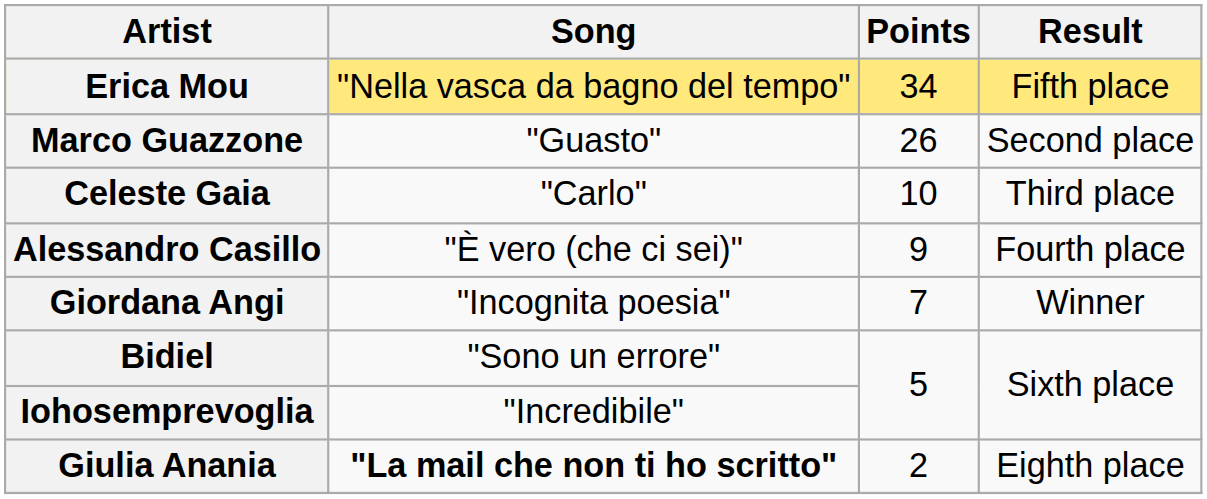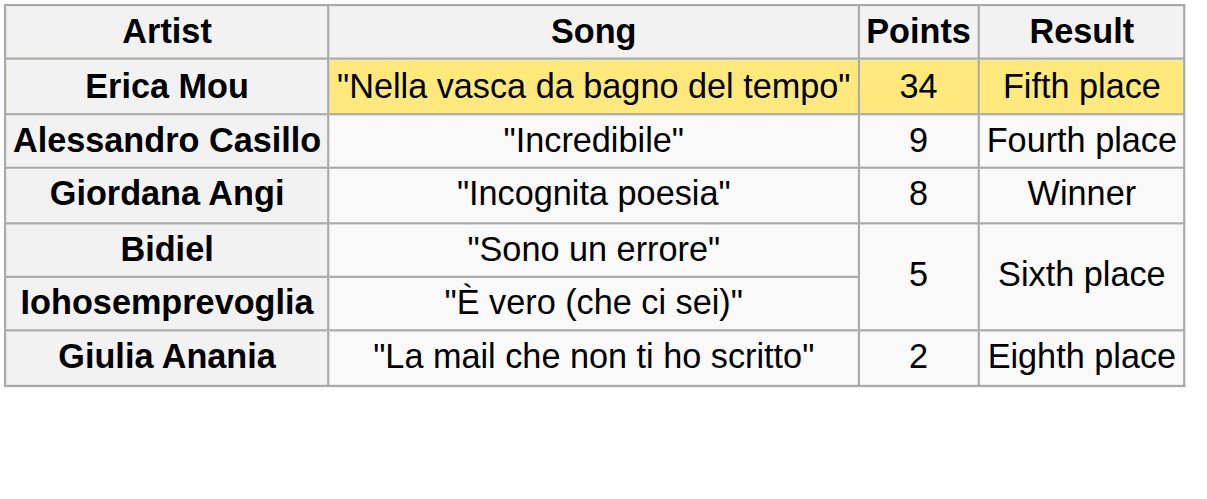- row: Marco Guazzone | "Guasto" | 26 | Second place
- row: Celeste Gaia | "Carlo" | 10 | Third place
Alessandro Casillo | Song: "È vero (che ci sei)" -> "Incredibile"
Giordana Angi | Points: 7 -> 8
Iohosemprevoglia | Song: "Incredibile" -> "È vero (che ci sei)"
Giulia Anania | Song: bold -> normal
